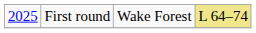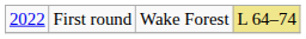First round | column 1: 2025 -> 2022
